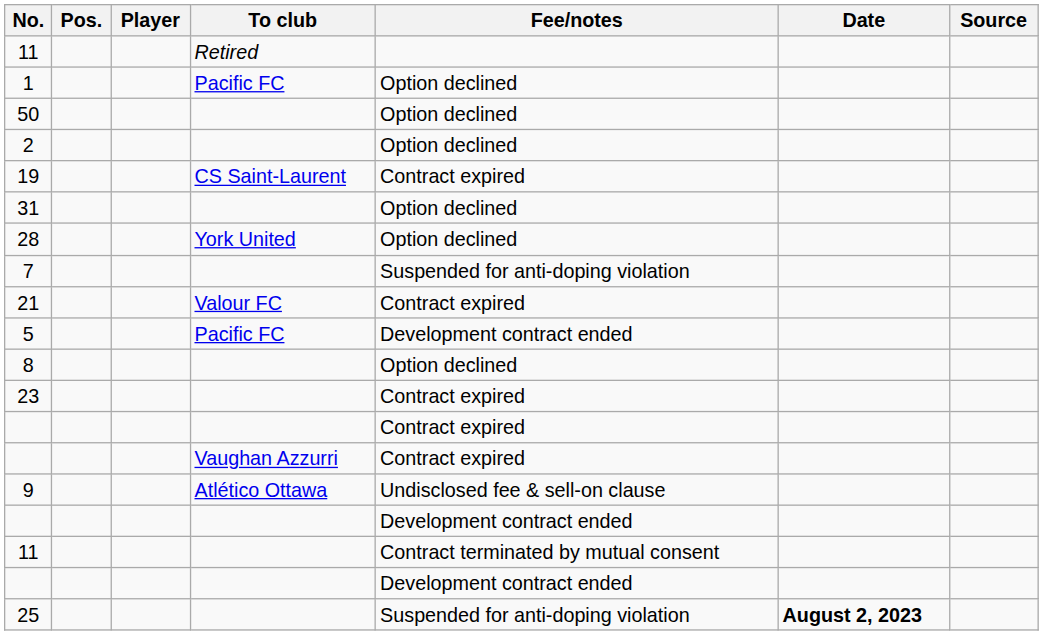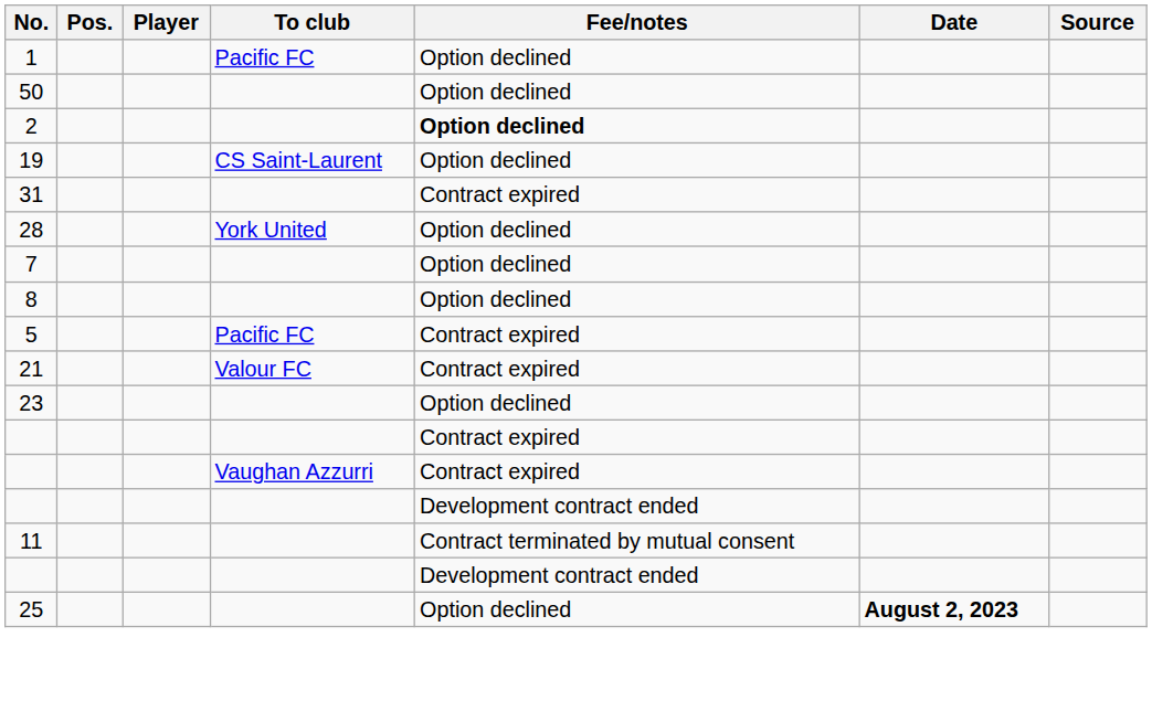- row: 11 | Retired
2 | Fee/notes: normal -> bold
19 | Fee/notes: Contract expired -> Option declined
31 | Fee/notes: Option declined -> Contract expired
7 | Fee/notes: Suspended for anti-doping violation -> Option declined
rows swapped: 8 <-> 21
5 | Fee/notes: Development contract ended -> Contract expired
23 | Fee/notes: Contract expired -> Option declined
- row: 9 | Atlético Ottawa | Undisclosed fee & sell-on clause
25 | Fee/notes: Suspended for anti-doping violation -> Option declined
